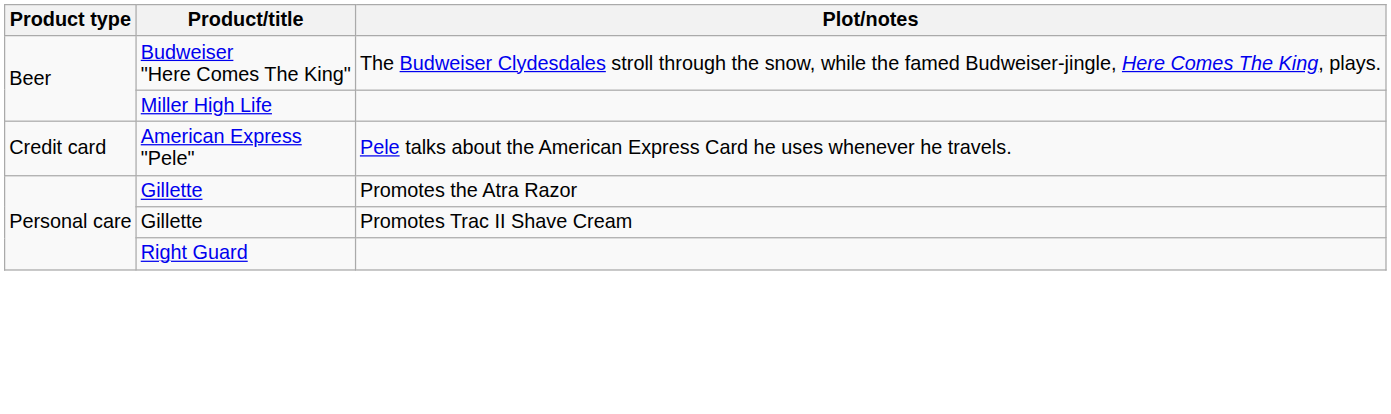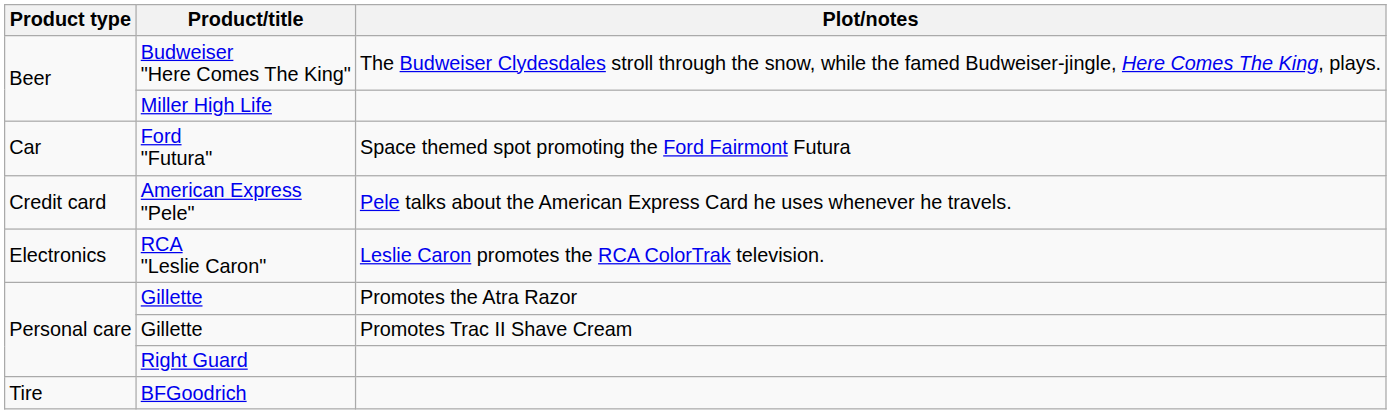+ row: Car | Ford "Futura" | Space themed spot promoting the Ford Fairmont Futura
+ row: Electronics | RCA "Leslie Caron" | Leslie Caron promotes the RCA ColorTrak television.
+ row: Tire | BFGoodrich
